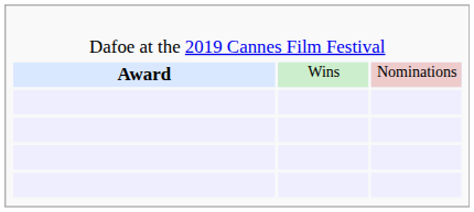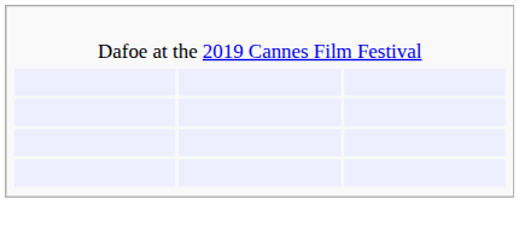- row: Award | Wins | Nominations
